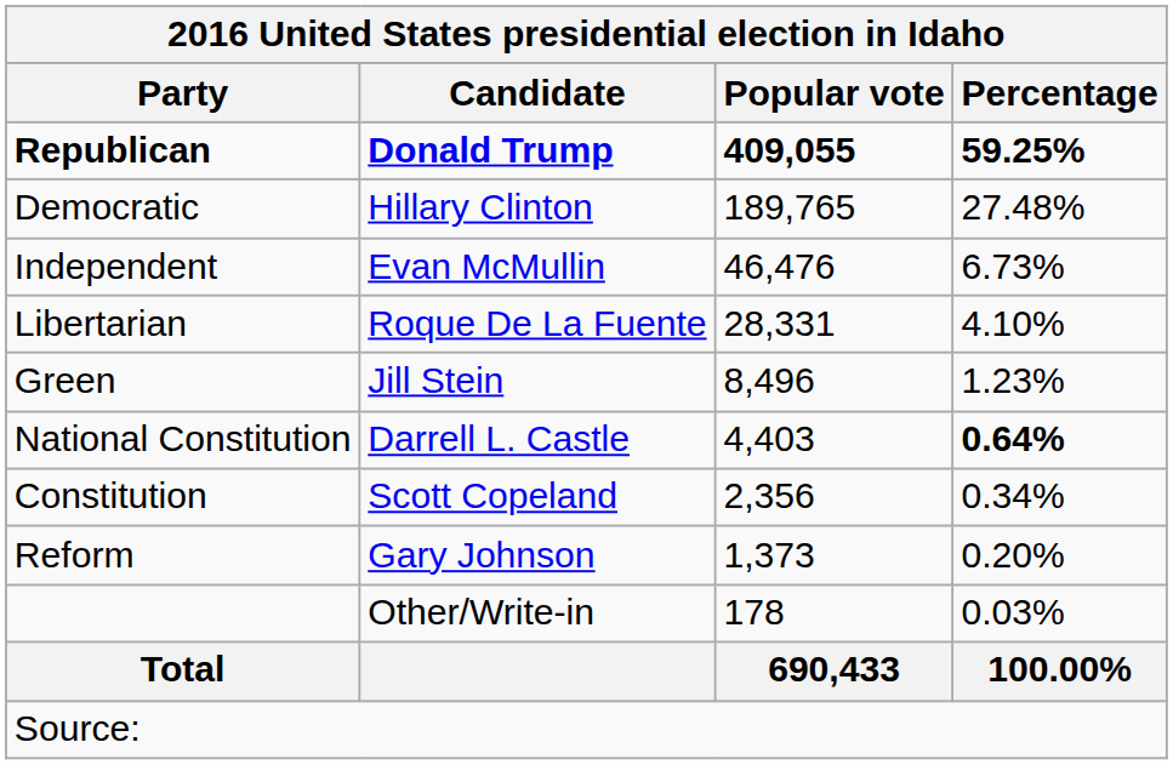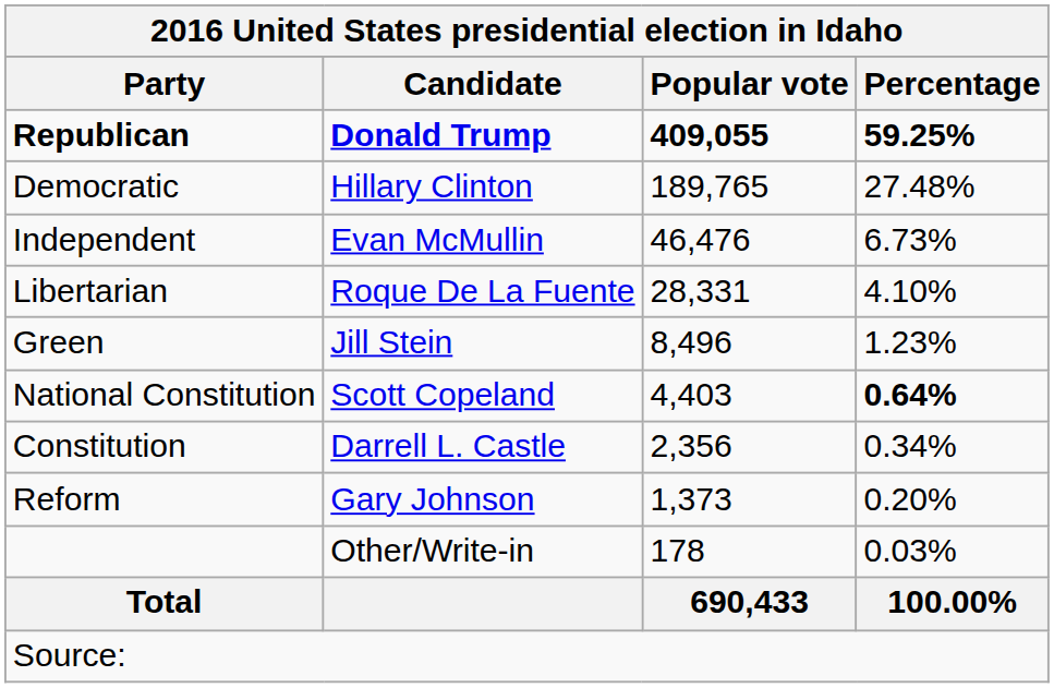National Constitution | column 2: Darrell L. Castle -> Scott Copeland
Constitution | column 2: Scott Copeland -> Darrell L. Castle
